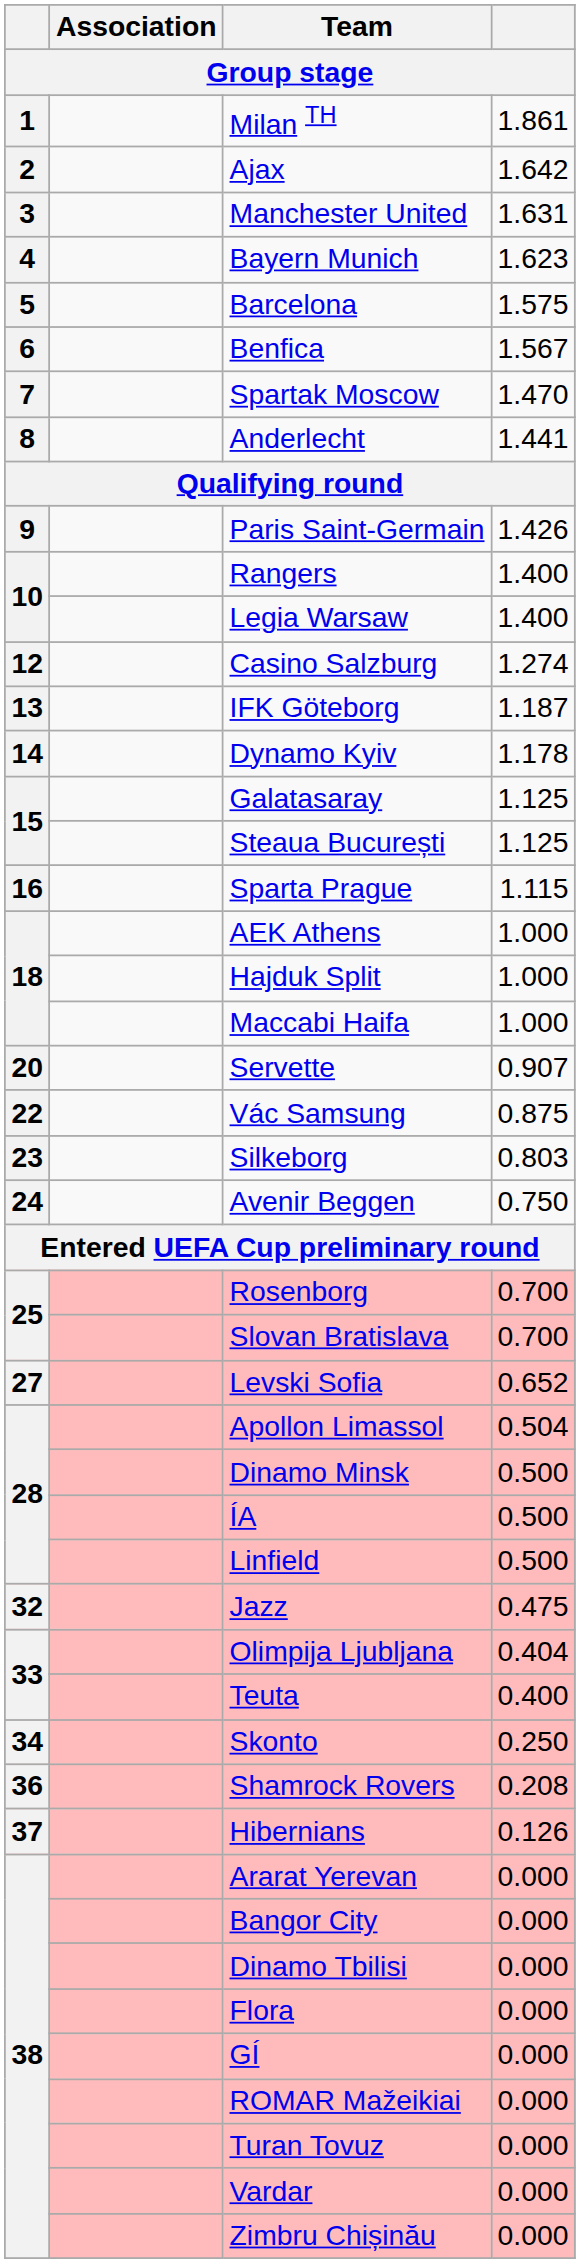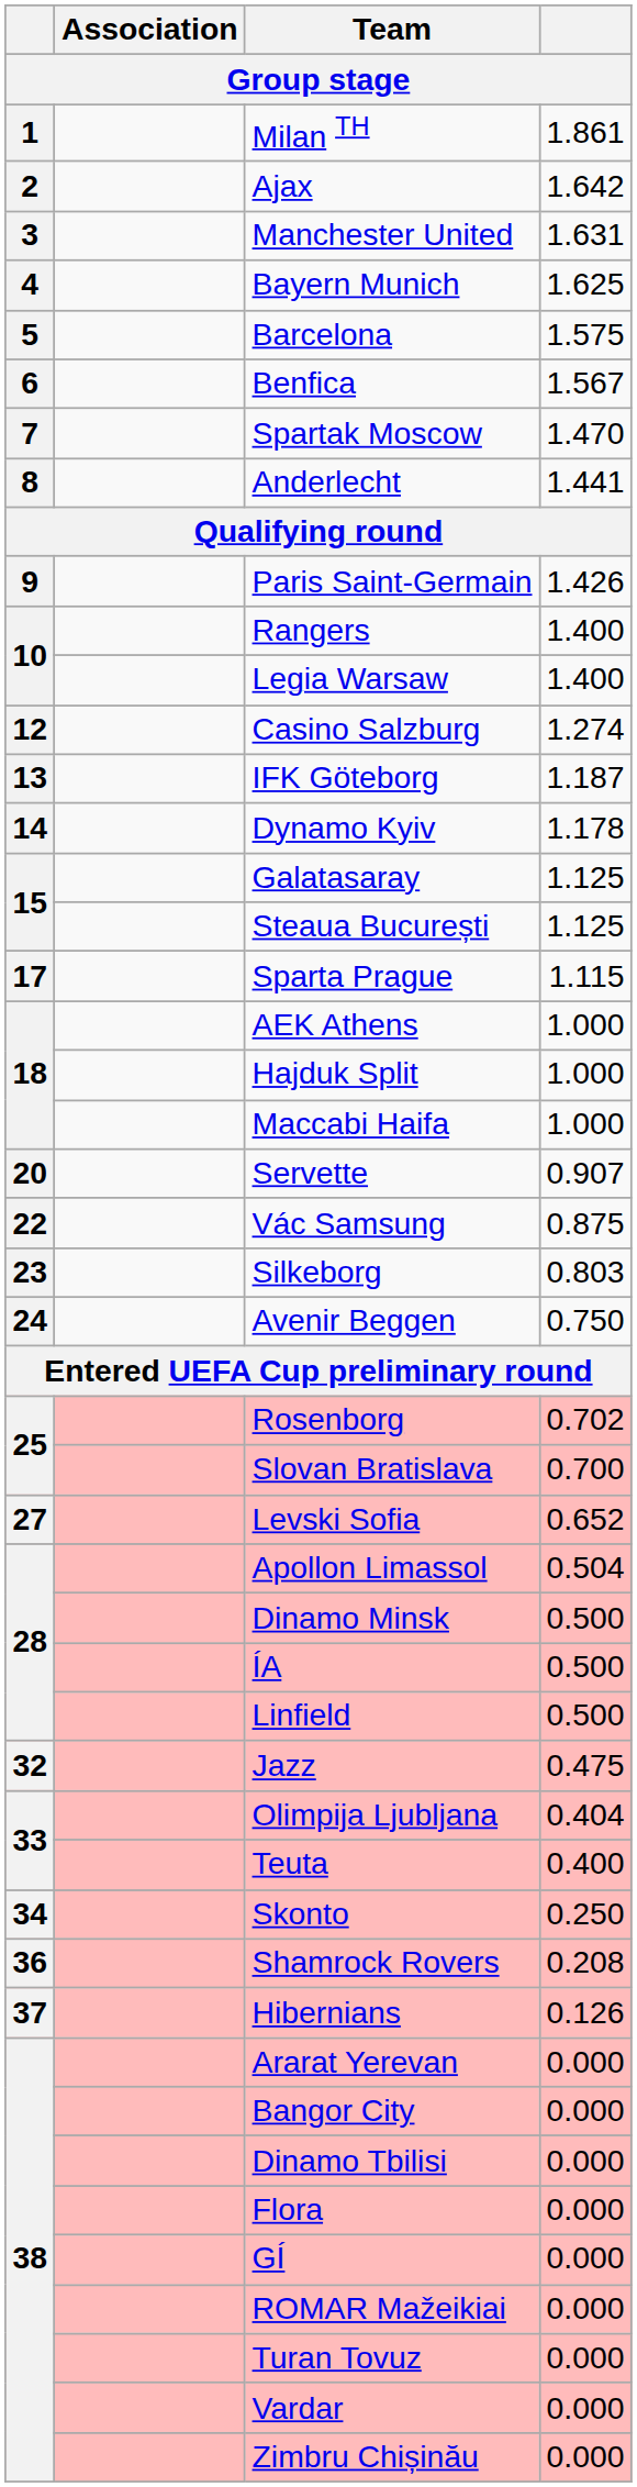Bayern Munich | column 4: 1.623 -> 1.625
Sparta Prague | column 1: 16 -> 17
Rosenborg | column 4: 0.700 -> 0.702
